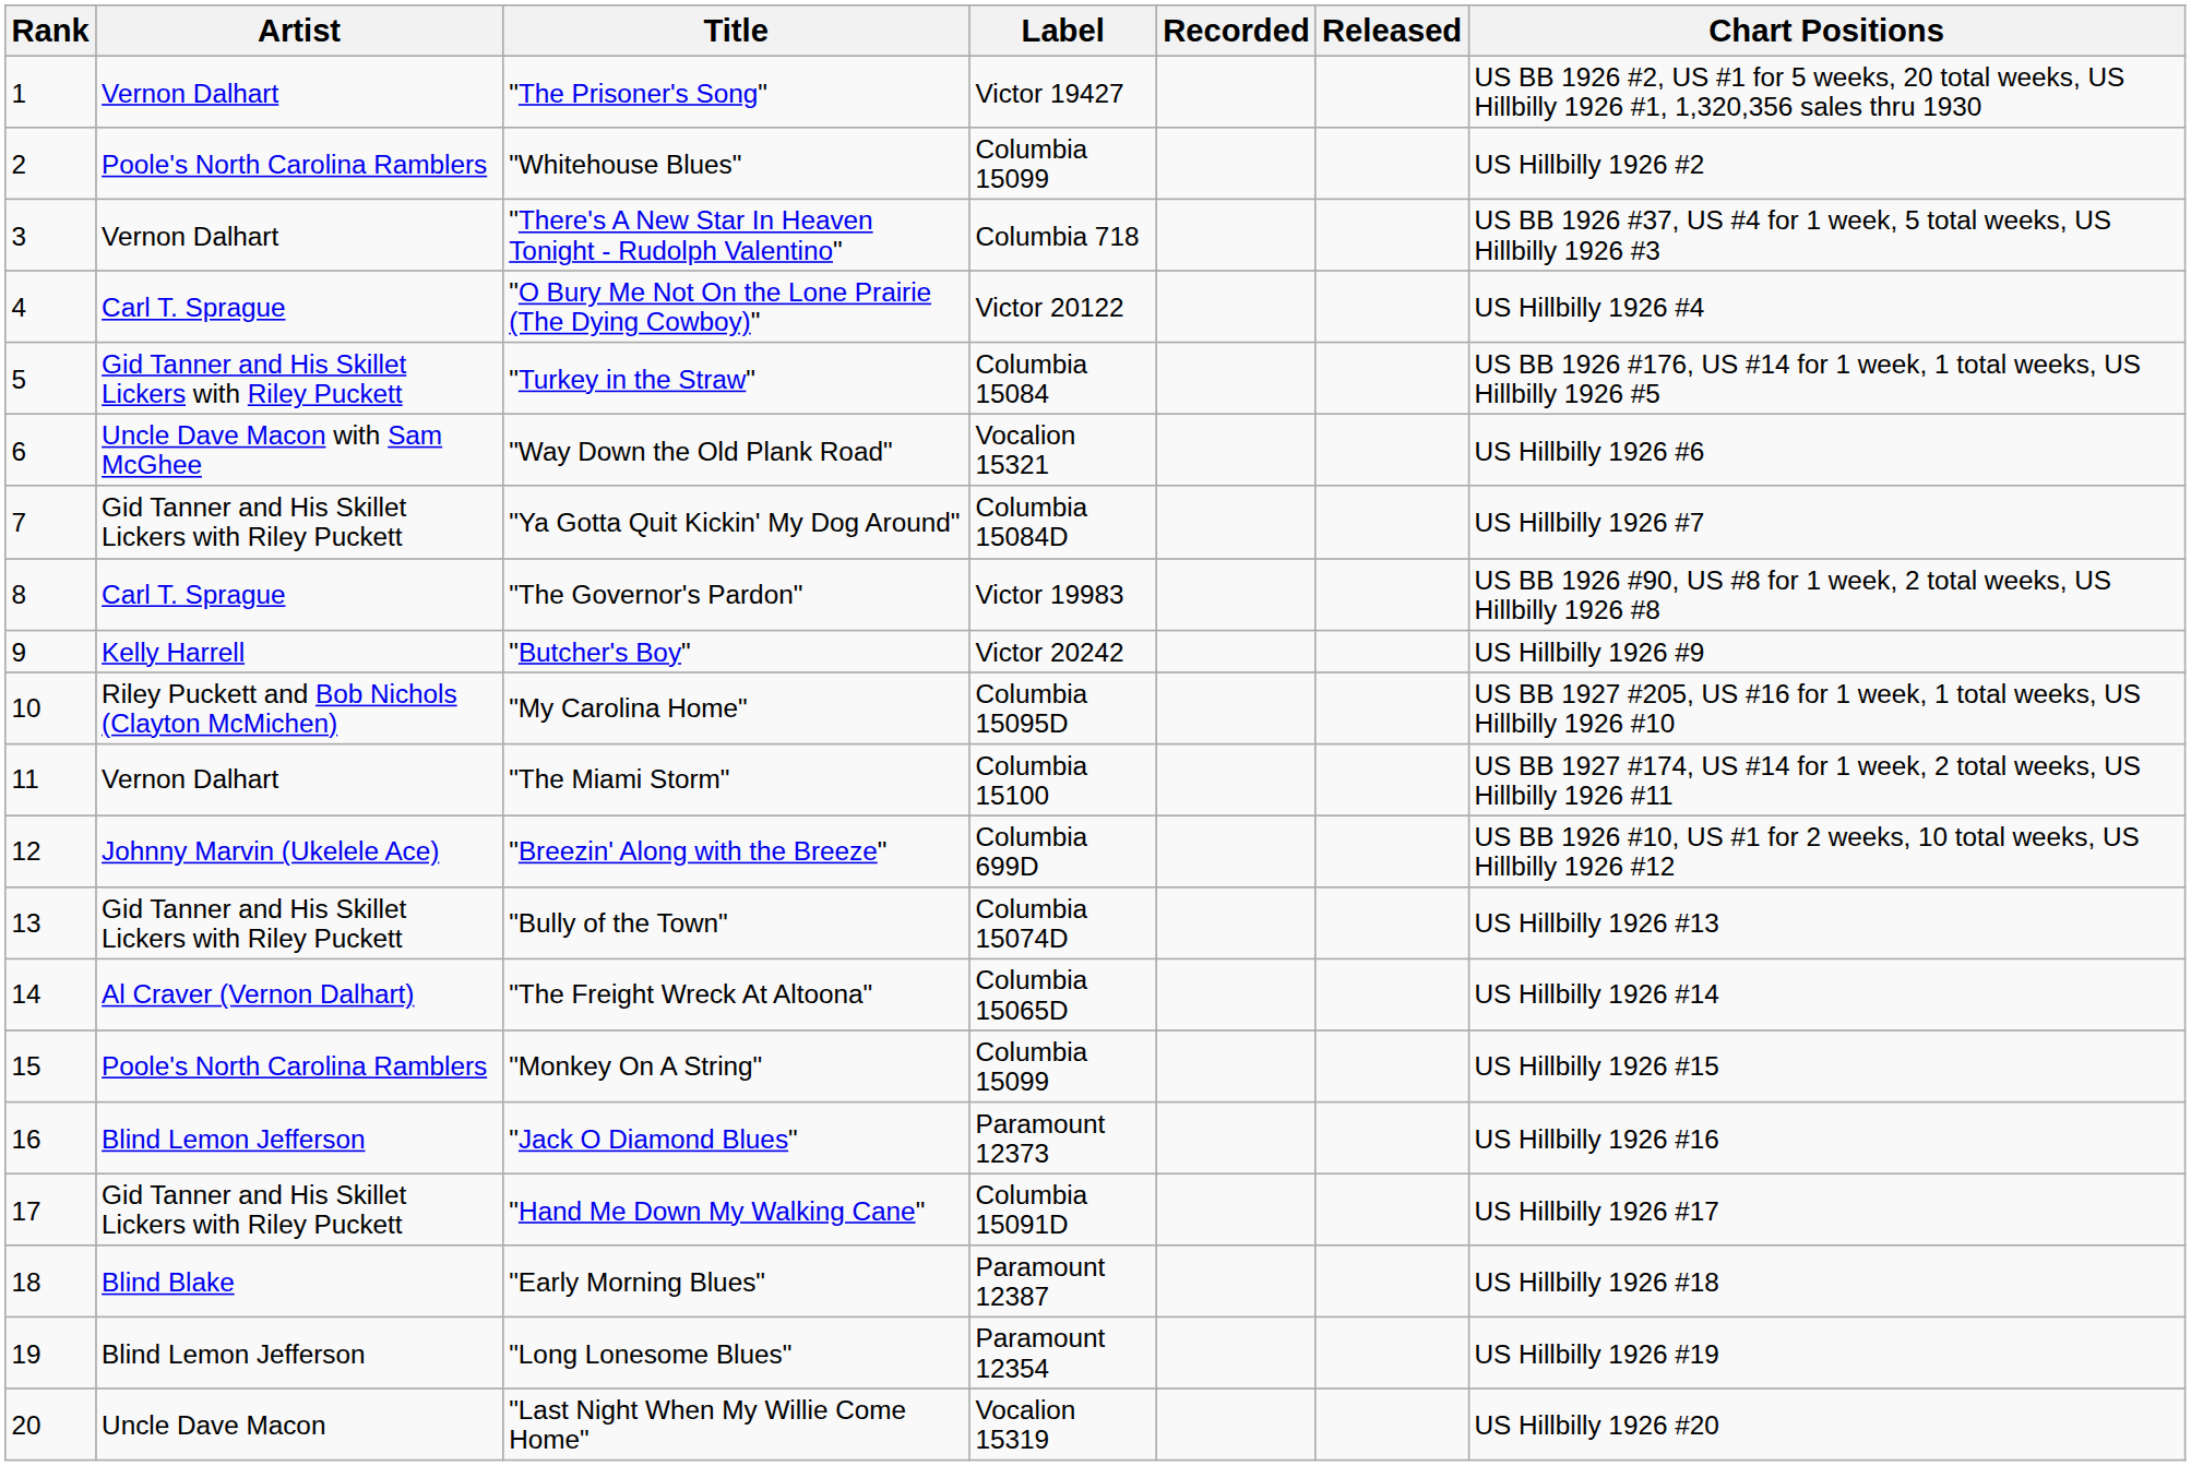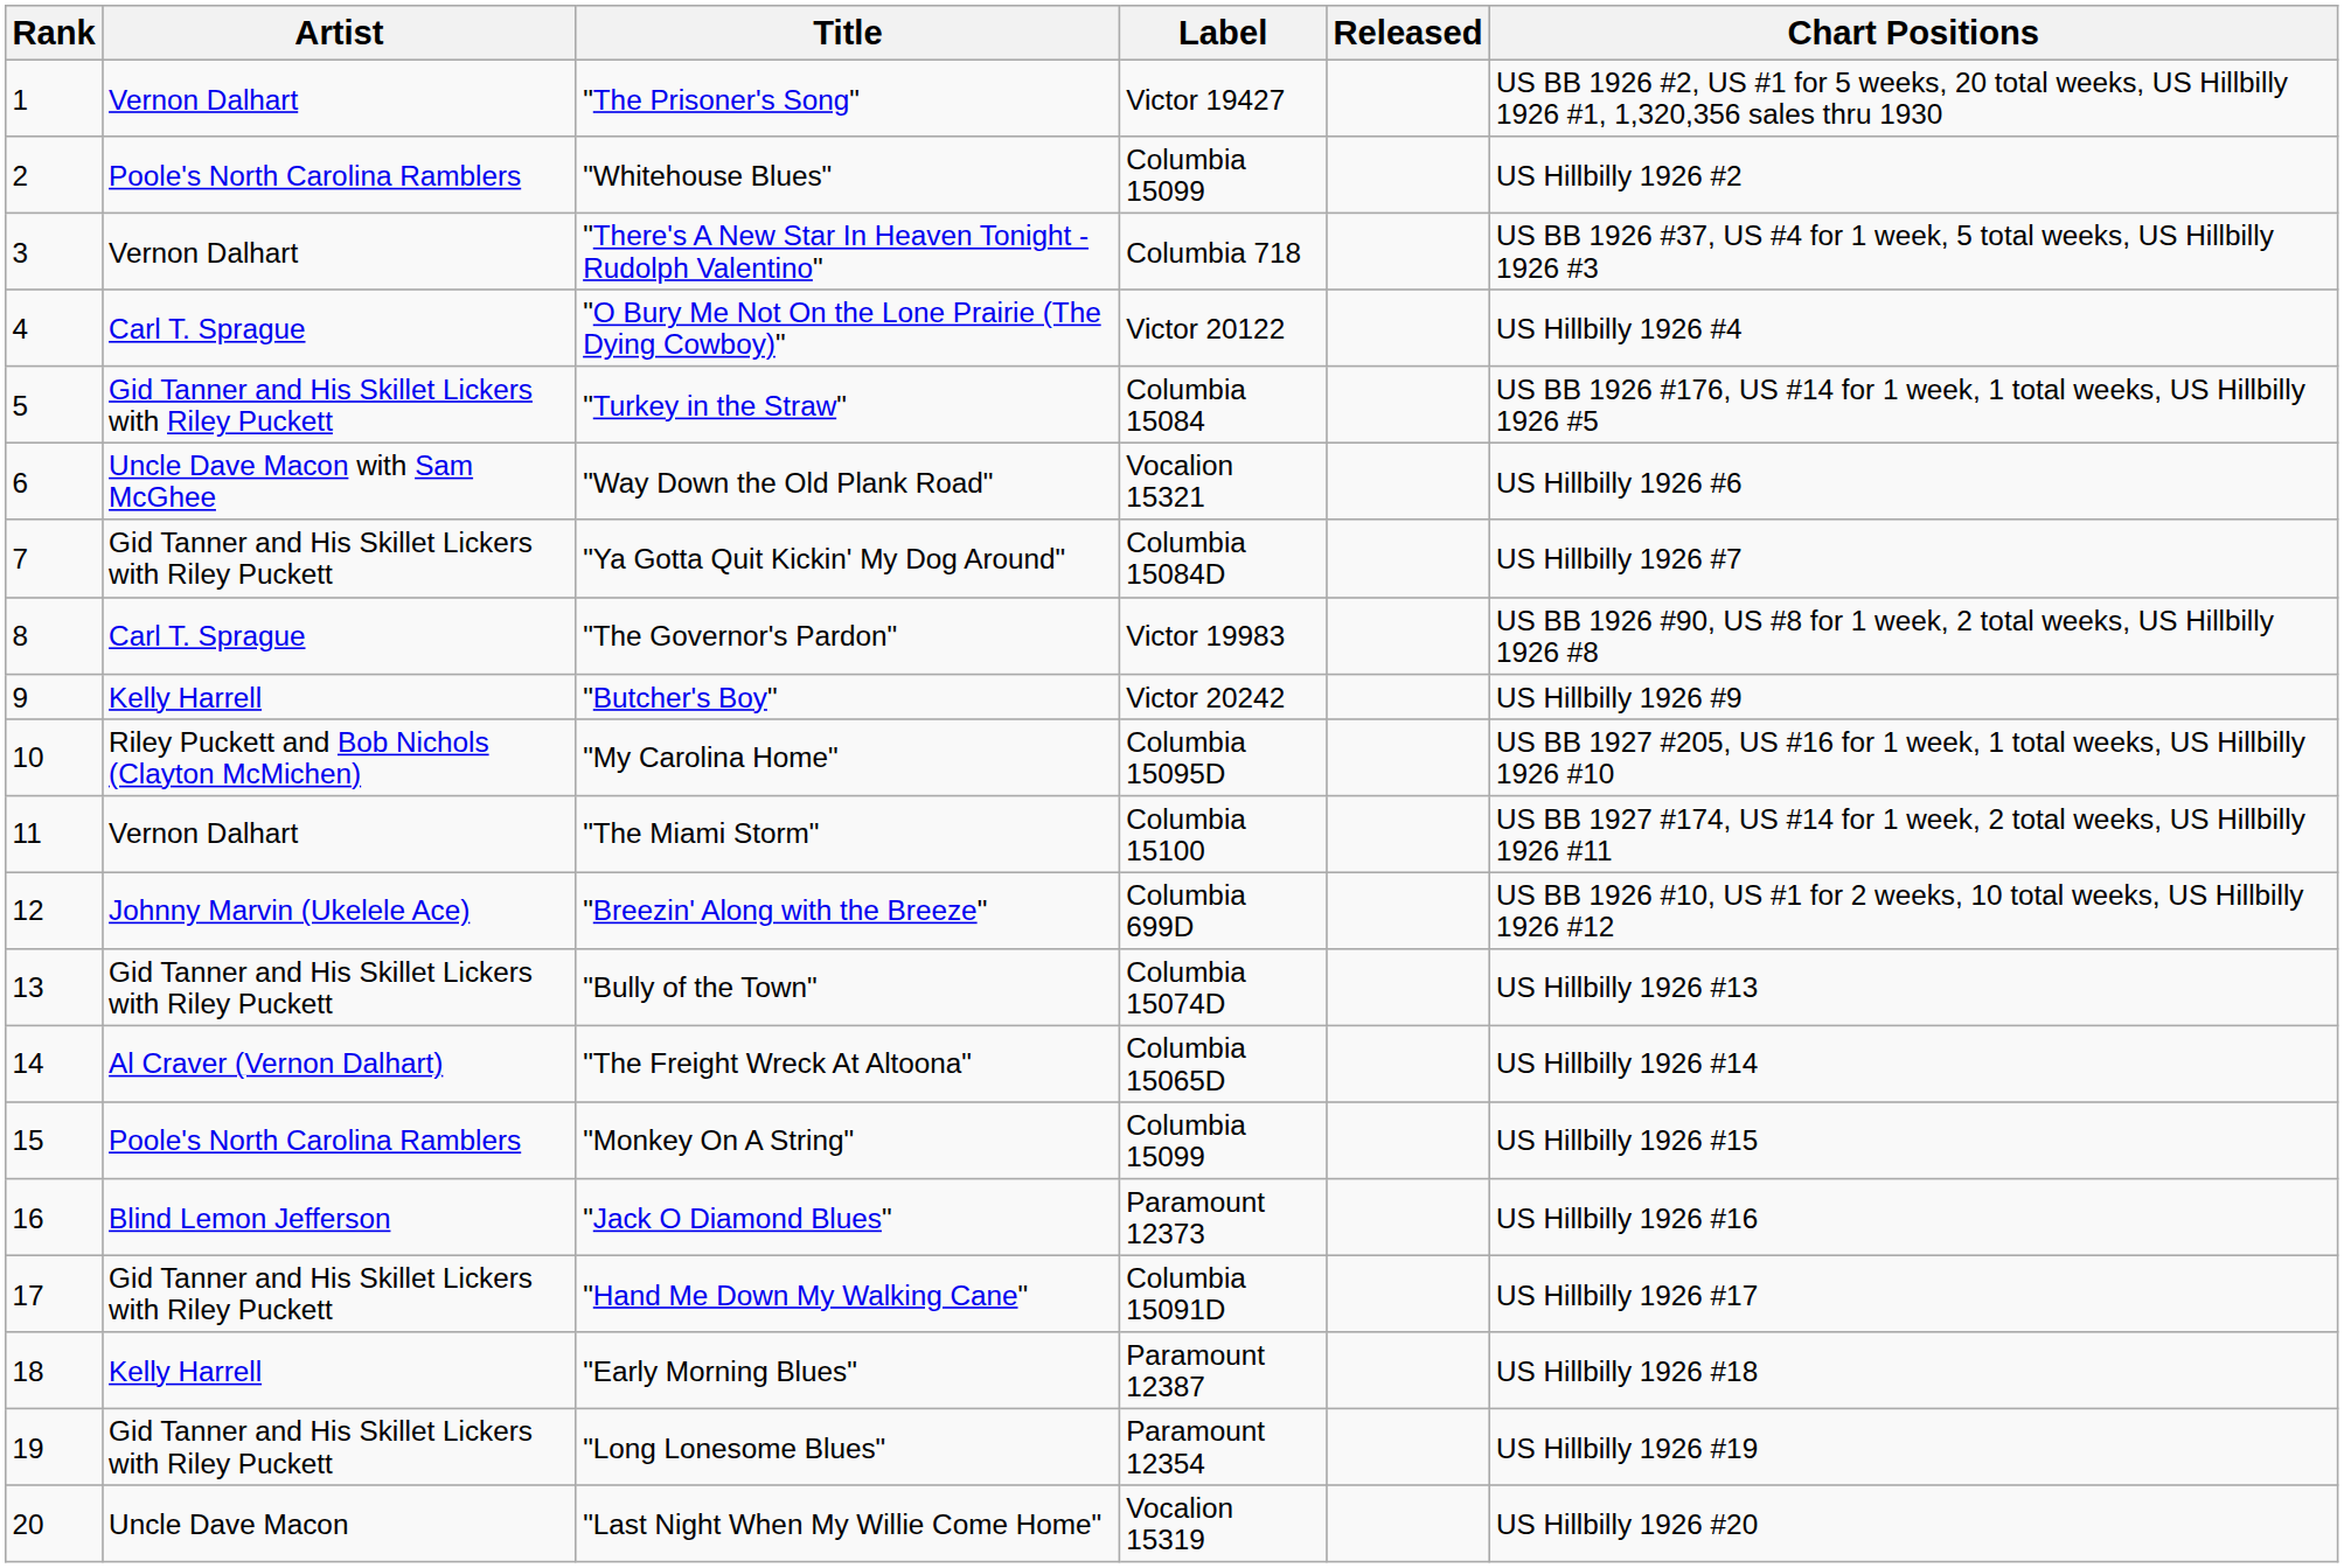- column: Recorded
"Early Morning Blues" | Artist: Blind Blake -> Kelly Harrell
"Long Lonesome Blues" | Artist: Blind Lemon Jefferson -> Gid Tanner and His Skillet Lickers with Riley Puckett
